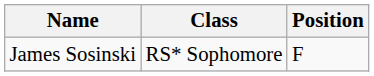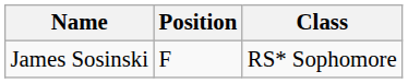columns swapped: Position <-> Class
